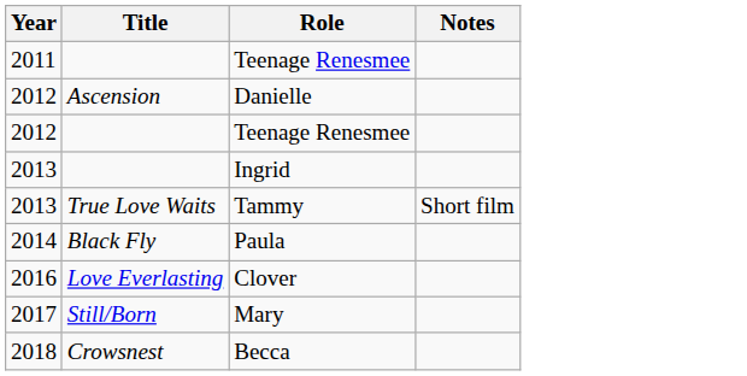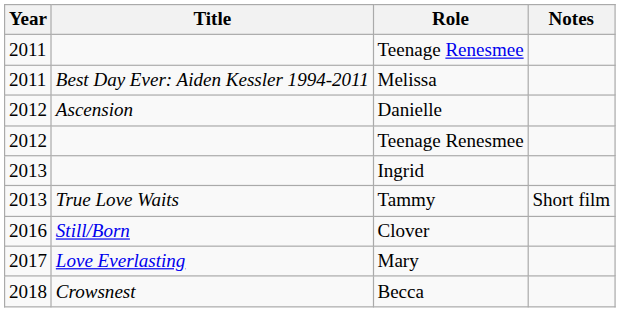+ row: 2011 | Best Day Ever: Aiden Kessler 1994-2011 | Melissa
- row: 2014 | Black Fly | Paula
Clover | Title: Love Everlasting -> Still/Born
Mary | Title: Still/Born -> Love Everlasting
